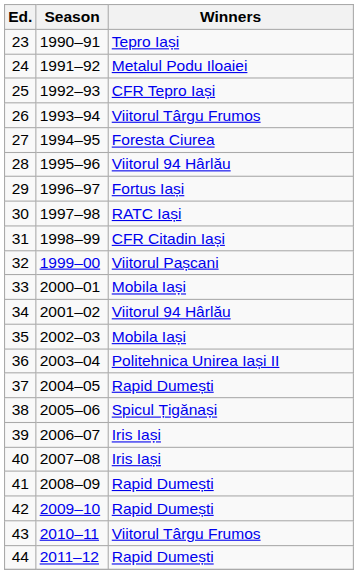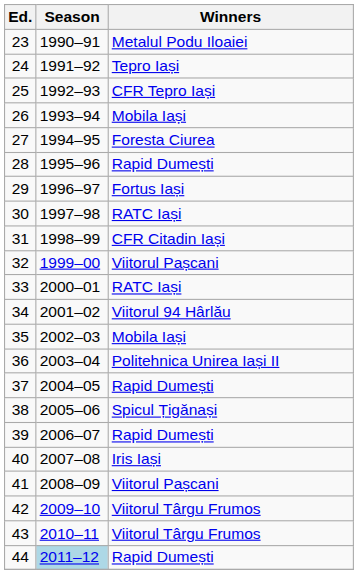23 | Winners: Tepro Iași -> Metalul Podu Iloaiei
24 | Winners: Metalul Podu Iloaiei -> Tepro Iași
26 | Winners: Viitorul Târgu Frumos -> Mobila Iași
28 | Winners: Viitorul 94 Hârlău -> Rapid Dumești
33 | Winners: Mobila Iași -> RATC Iași
39 | Winners: Iris Iași -> Rapid Dumești
41 | Winners: Rapid Dumești -> Viitorul Pașcani
42 | Winners: Rapid Dumești -> Viitorul Târgu Frumos
44 | Season: no background -> lightblue background
